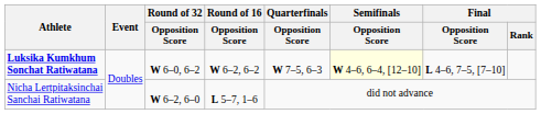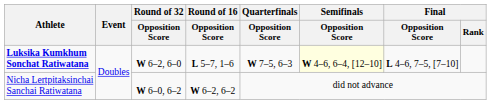Luksika Kumkhum Sonchat Ratiwatana | Round of 32 / Opposition Score: W 6–0, 6–2 -> W 6–2, 6–0
Luksika Kumkhum Sonchat Ratiwatana | Round of 16 / Opposition Score: W 6–2, 6–2 -> L 5–7, 1–6
Nicha Lertpitaksinchai Sanchai Ratiwatana | Round of 32 / Opposition Score: W 6–2, 6–0 -> W 6–0, 6–2
Nicha Lertpitaksinchai Sanchai Ratiwatana | Round of 16 / Opposition Score: L 5–7, 1–6 -> W 6–2, 6–2
